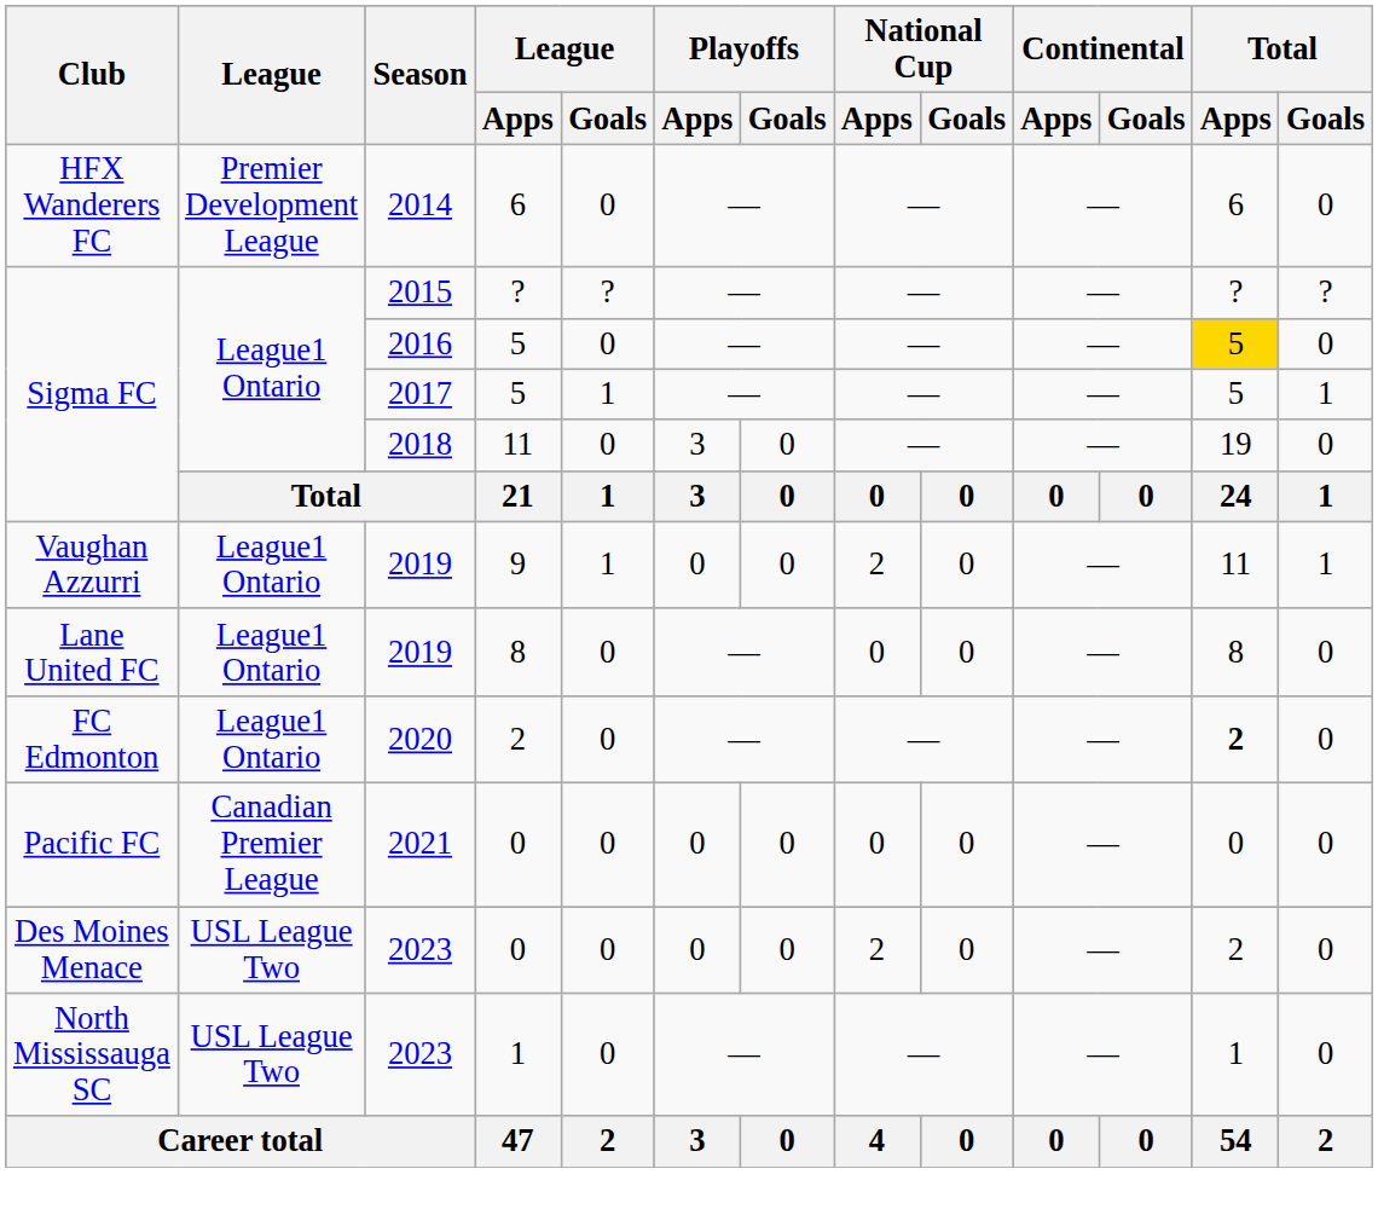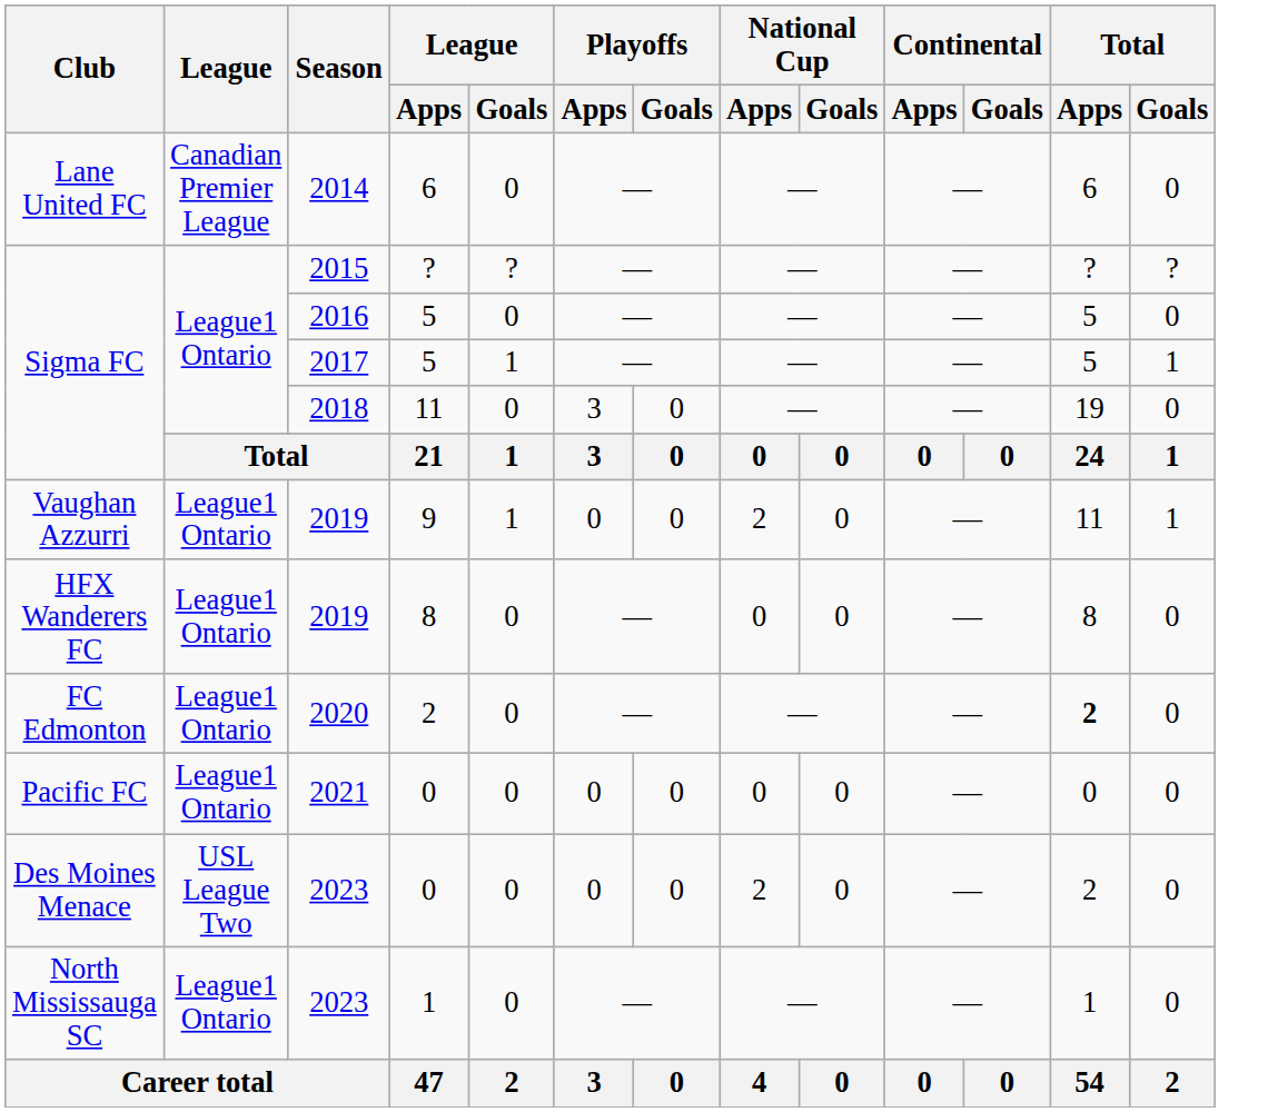2014 | Club: HFX Wanderers FC -> Lane United FC
2014 | League: Premier Development League -> Canadian Premier League
2016 | Total / Apps: gold background -> no background
2019 / 8 | Club: Lane United FC -> HFX Wanderers FC
2021 | League: Canadian Premier League -> League1 Ontario
2023 / 1 | League: USL League Two -> League1 Ontario
